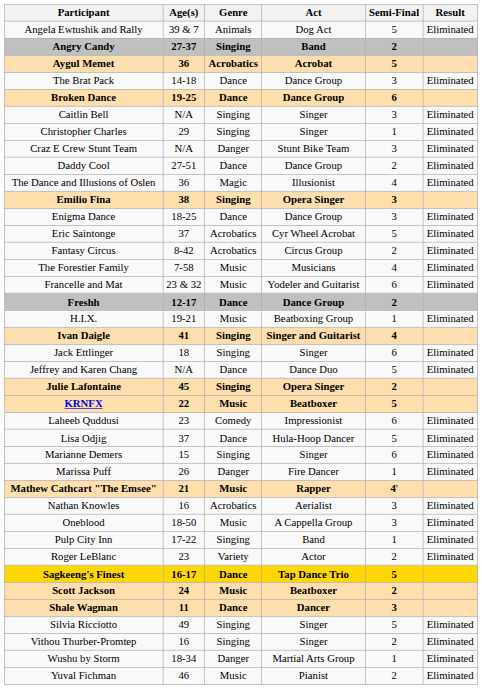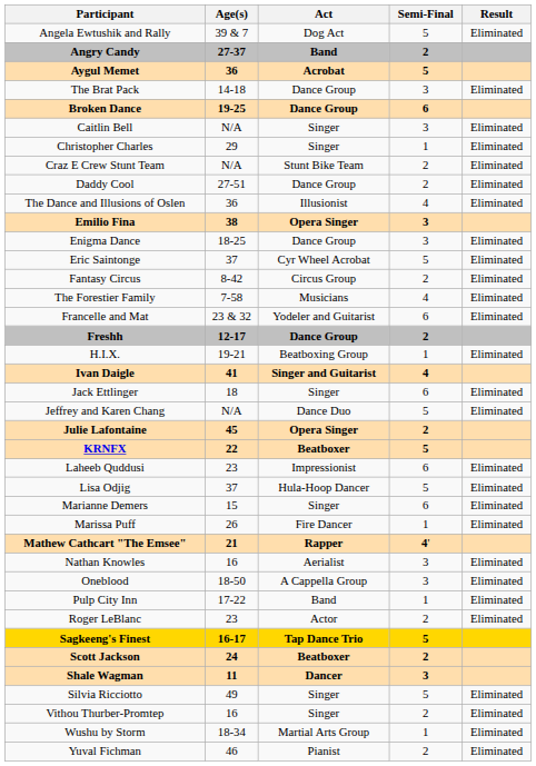- column: Genre | Animals | Singing | Acrobatics | Dance | Dance | Singing | Singing | Danger | Dance | Magic | Singing | Dance | Acrobatics | Acrobatics | Music | Music | Dance | Music | Singing | Singing | Dance | Singing | Music | Comedy | Dance | Singing | Danger | Music | Acrobatics | Music | Singing | Variety | Dance | Music | Dance | Singing | Singing | Danger | Music
Craz E Crew Stunt Team | Semi-Final: 3 -> 2
